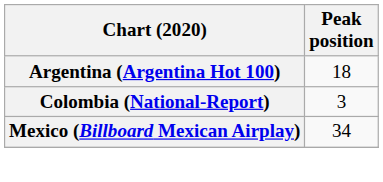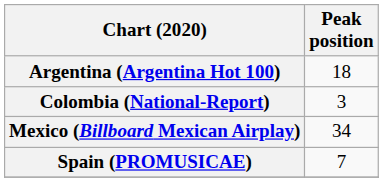+ row: Spain (PROMUSICAE) | 7
